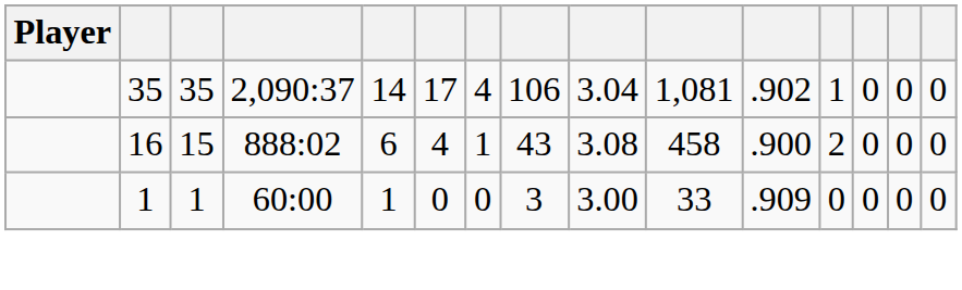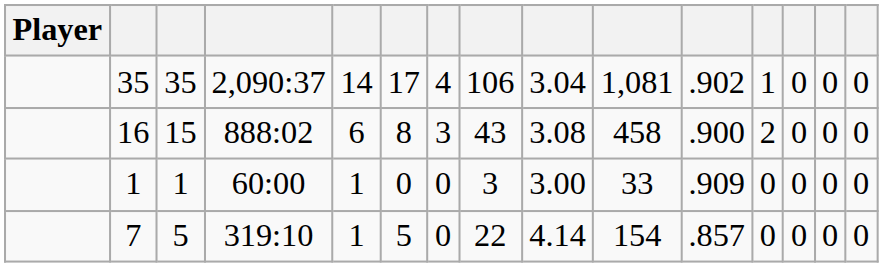16 | column 6: 4 -> 8
16 | column 7: 1 -> 3
+ row: 7 | 5 | 319:10 | 1 | 5 | 0 | 22 | 4.14 | 154 | .857 | 0 | 0 | 0 | 0
